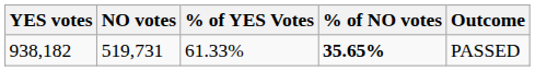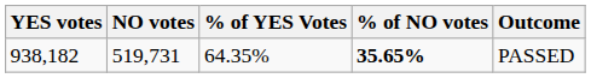938,182 | % of YES Votes: 61.33% -> 64.35%
